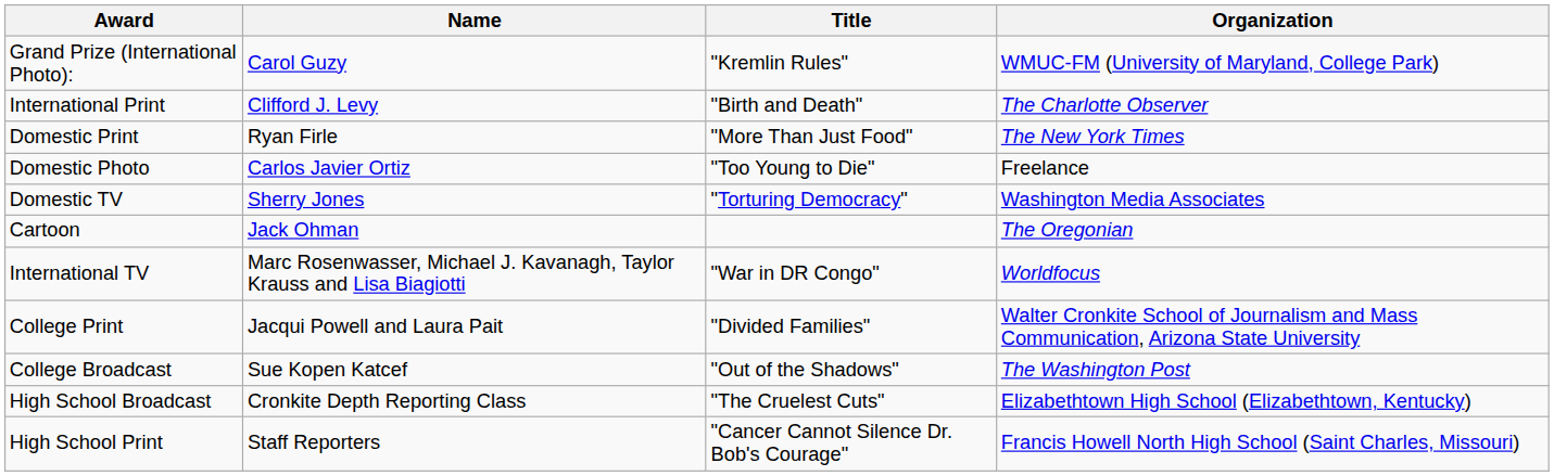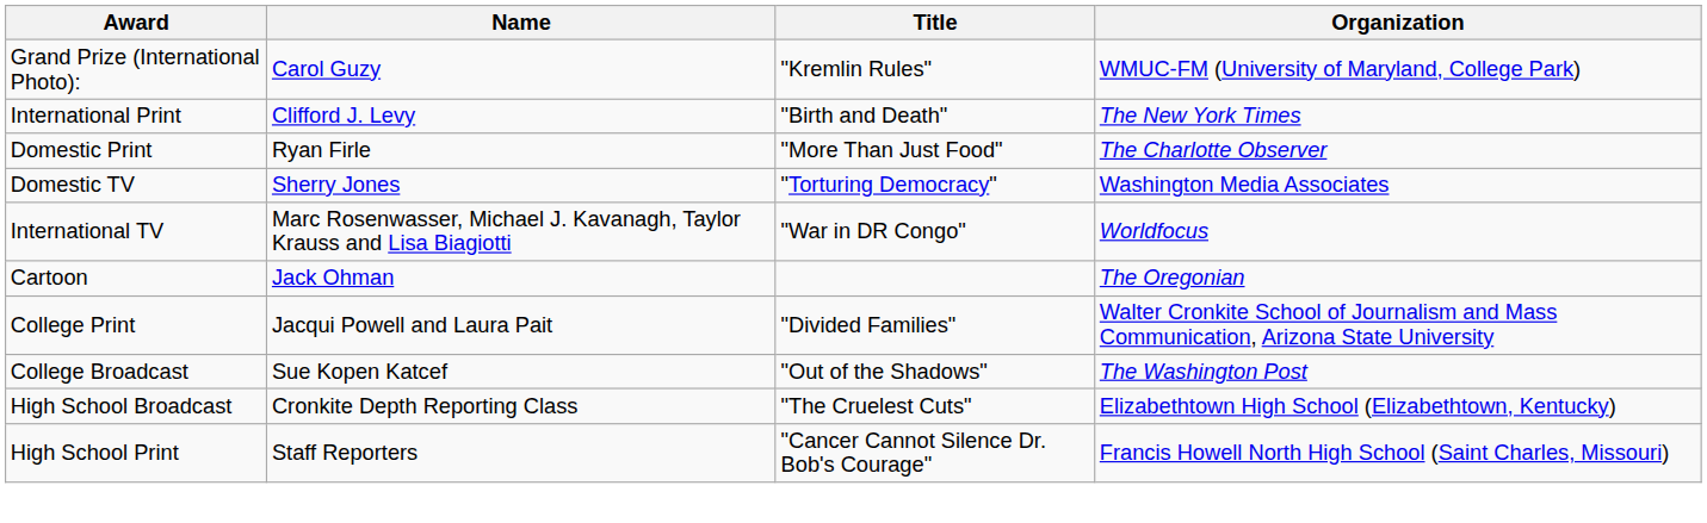International Print | Organization: The Charlotte Observer -> The New York Times
Domestic Print | Organization: The New York Times -> The Charlotte Observer
- row: Domestic Photo | Carlos Javier Ortiz | "Too Young to Die" | Freelance
rows swapped: International TV <-> Cartoon
